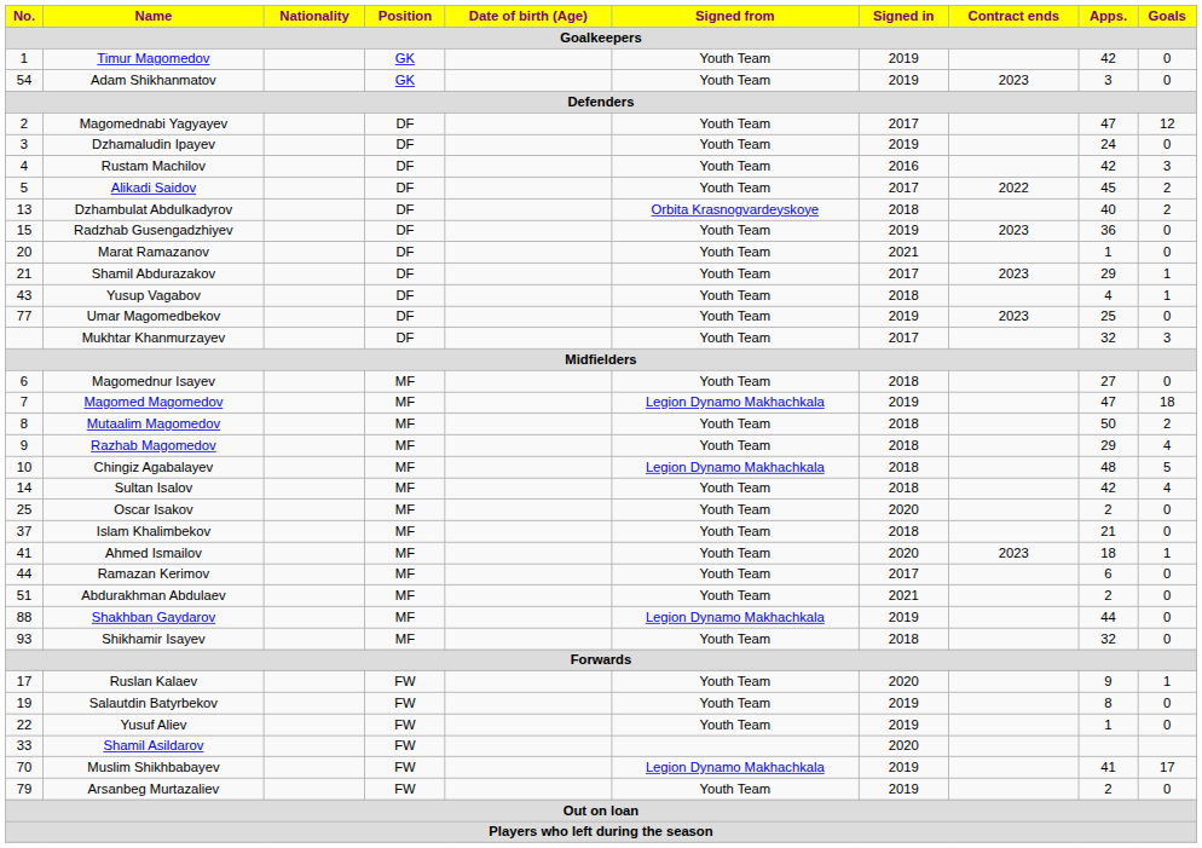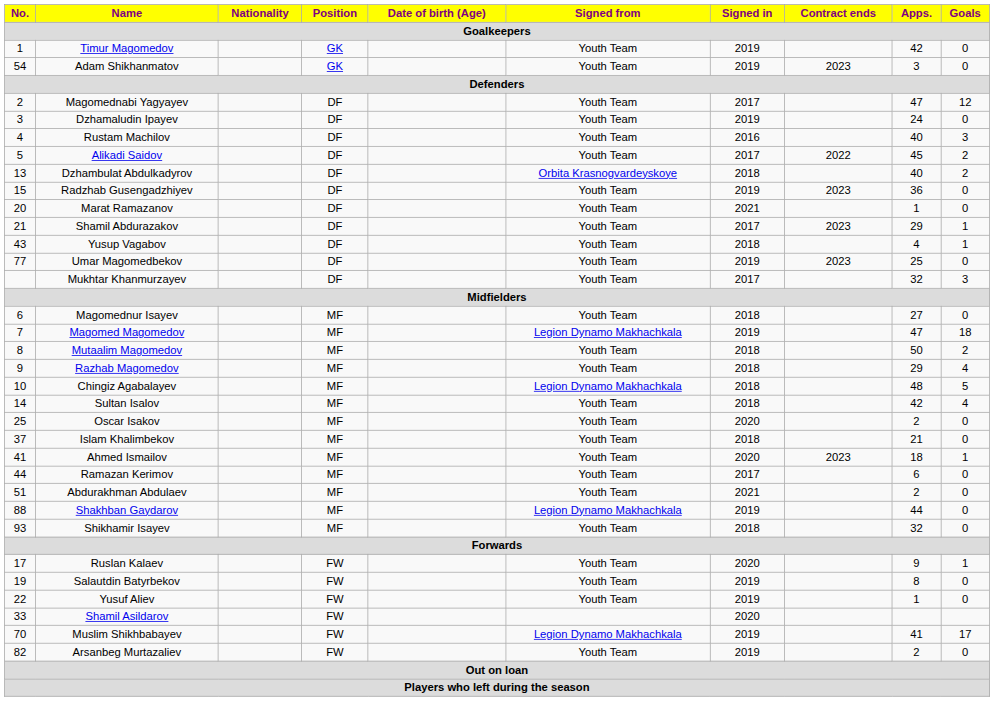Rustam Machilov | Apps.: 42 -> 40
Arsanbeg Murtazaliev | No.: 79 -> 82
